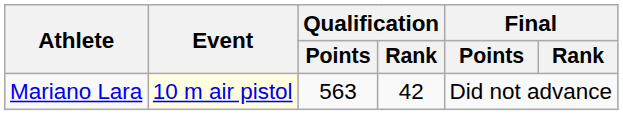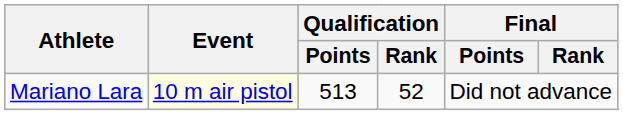Mariano Lara | Qualification / Points: 563 -> 513
Mariano Lara | Qualification / Rank: 42 -> 52
